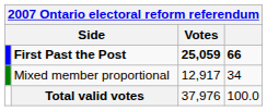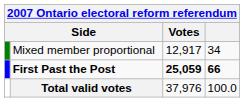rows swapped: First Past the Post <-> Mixed member proportional
